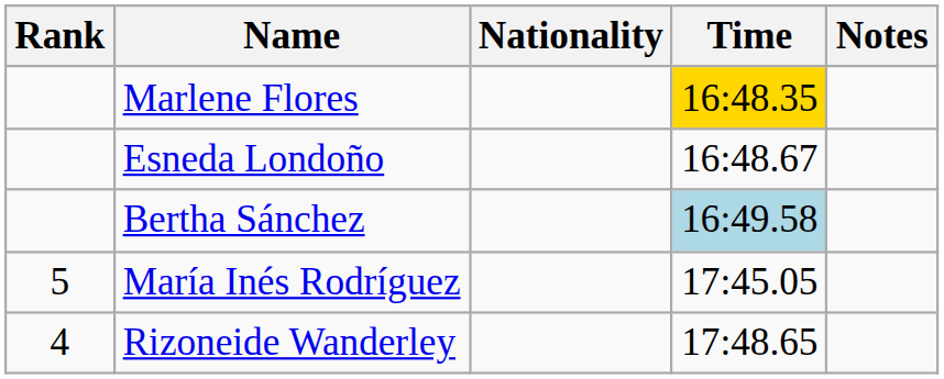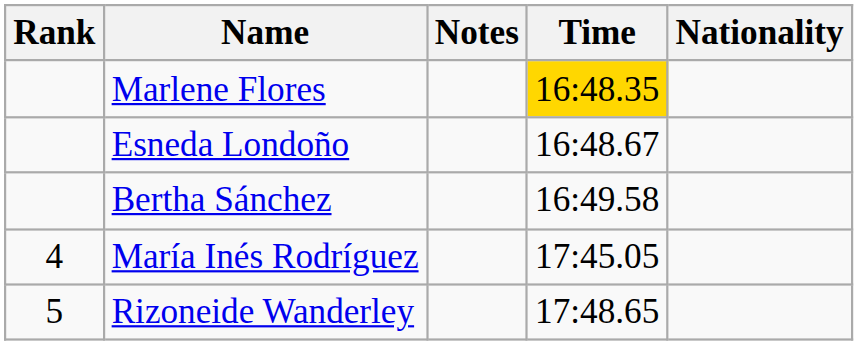columns swapped: Nationality <-> Notes
Bertha Sánchez | Time: lightblue background -> no background
María Inés Rodríguez | Rank: 5 -> 4
Rizoneide Wanderley | Rank: 4 -> 5
